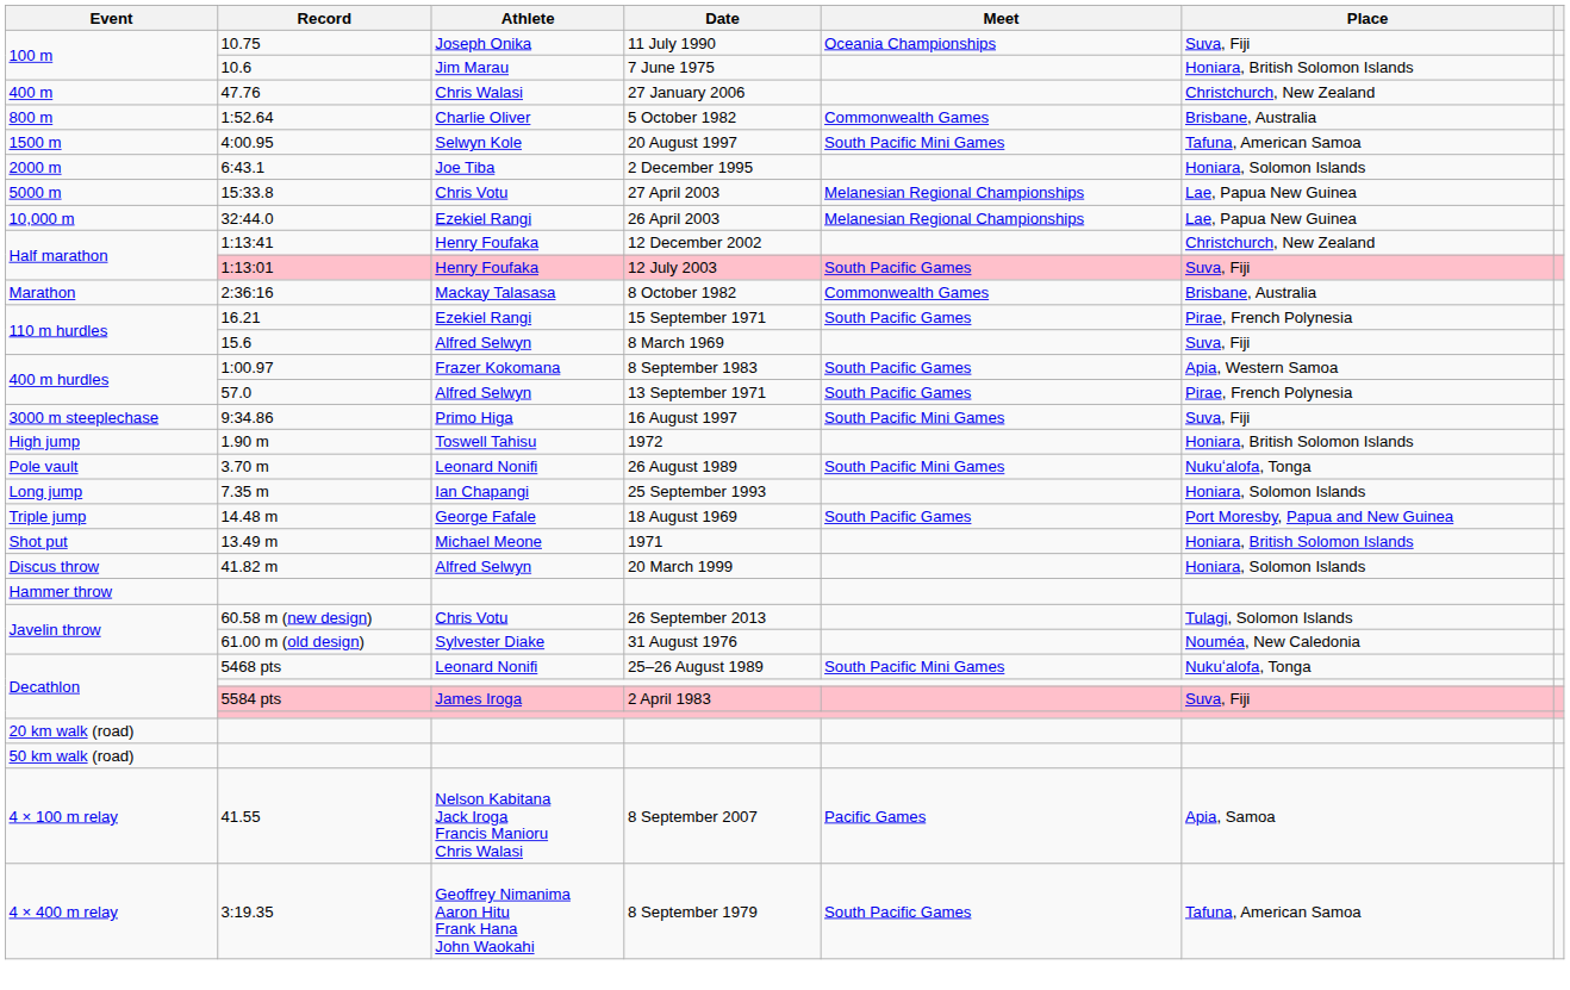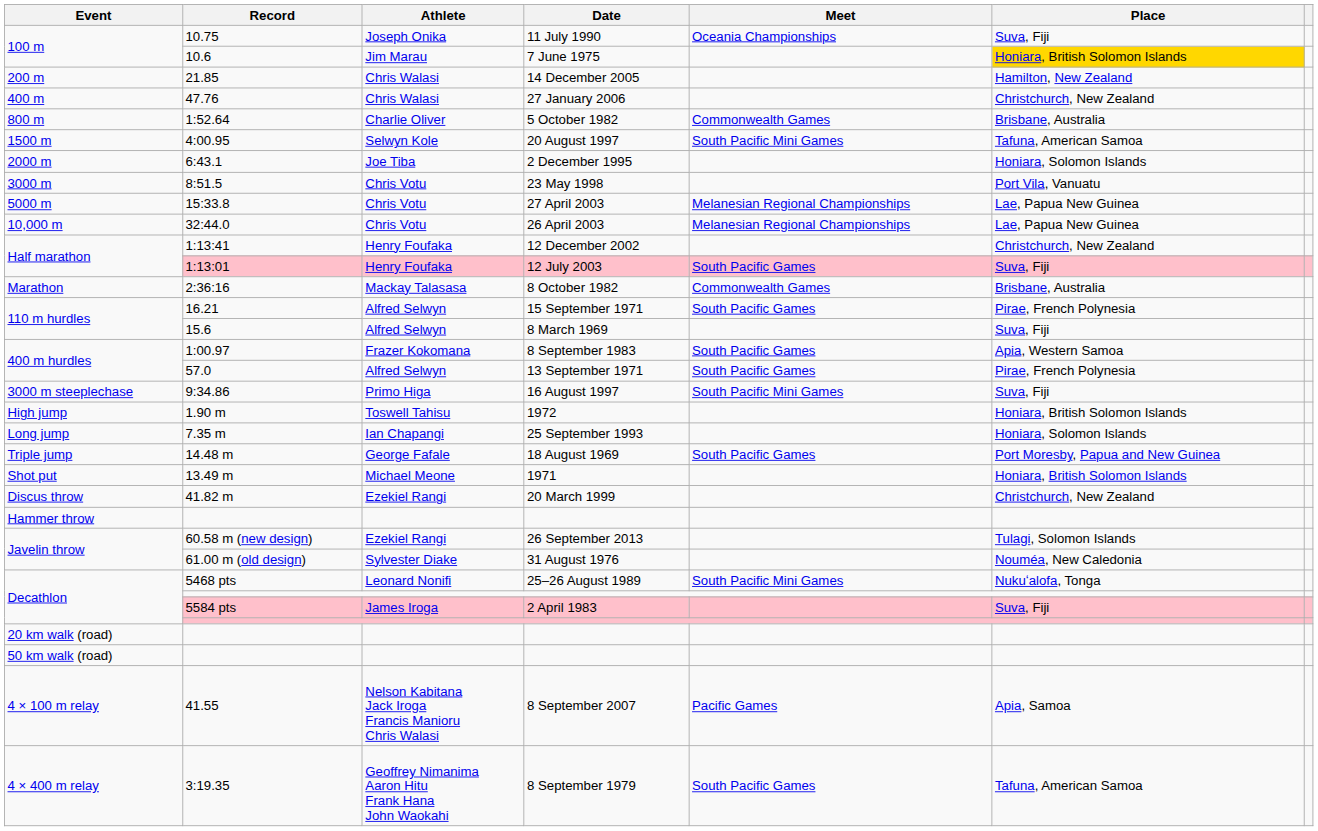10.6 | Place: no background -> gold background
+ row: 200 m | 21.85 | Chris Walasi | 14 December 2005 | Hamilton, New Zealand
+ row: 3000 m | 8:51.5 | Chris Votu | 23 May 1998 | Port Vila, Vanuatu
32:44.0 | Athlete: Ezekiel Rangi -> Chris Votu
16.21 | Athlete: Ezekiel Rangi -> Alfred Selwyn
- row: Pole vault | 3.70 m | Leonard Nonifi | 26 August 1989 | South Pacific Mini Games | Nukuʻalofa, Tonga
41.82 m | Athlete: Alfred Selwyn -> Ezekiel Rangi
41.82 m | Place: Honiara, Solomon Islands -> Christchurch, New Zealand
60.58 m (new design) | Athlete: Chris Votu -> Ezekiel Rangi
